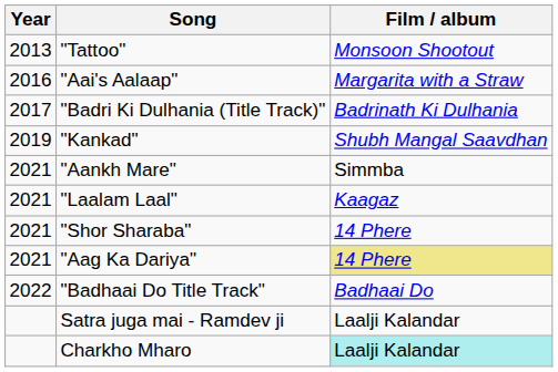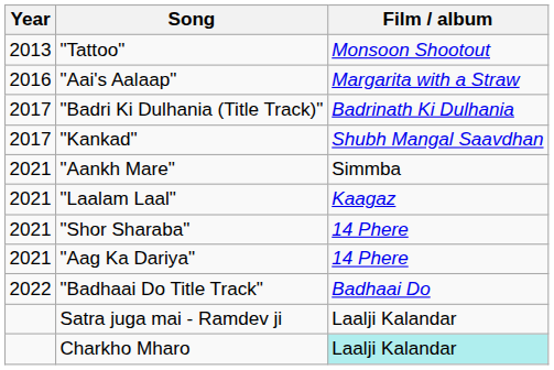"Kankad" | Year: 2019 -> 2017
"Aag Ka Dariya" | Film / album: khaki background -> no background
